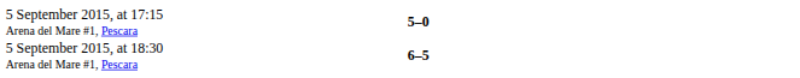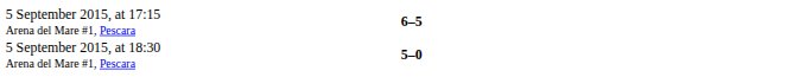5 September 2015, at 17:15 Arena del Mare #1, Pescara | column 3: 5–0 -> 6–5
5 September 2015, at 18:30 Arena del Mare #1, Pescara | column 3: 6–5 -> 5–0
